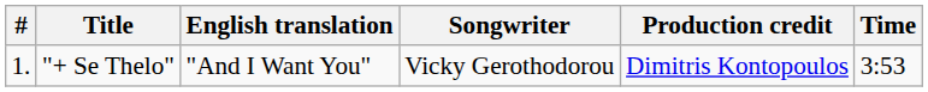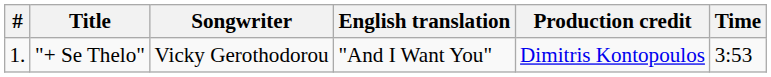columns swapped: English translation <-> Songwriter
